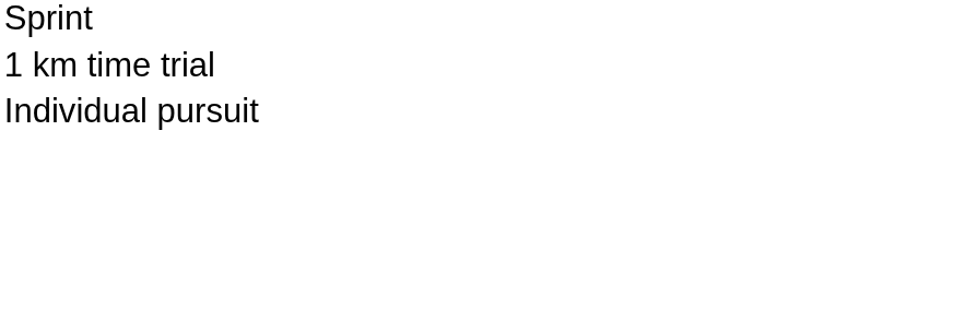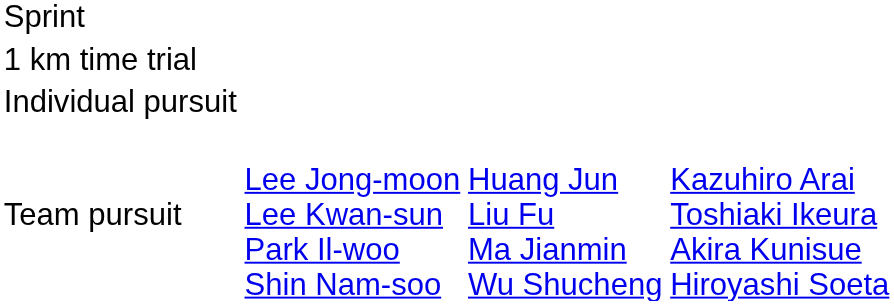+ row: Team pursuit | Lee Jong-moon Lee Kwan-sun Park Il-woo Shin Nam-soo | Huang Jun Liu Fu Ma Jianmin Wu Shucheng | Kazuhiro Arai Toshiaki Ikeura Akira Kunisue Hiroyashi Soeta
